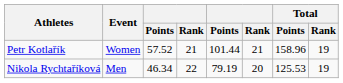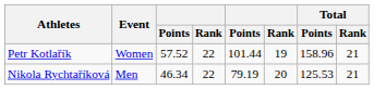Petr Kotlařík | column 4: 21 -> 22
Petr Kotlařík | column 6: 21 -> 19
Petr Kotlařík | Total / Rank: 19 -> 21
Nikola Rychtaříková | Total / Rank: 19 -> 21
